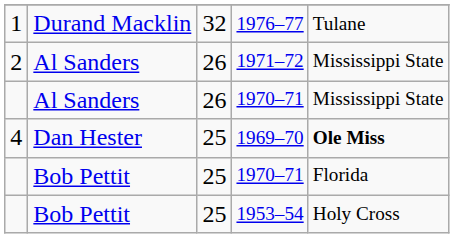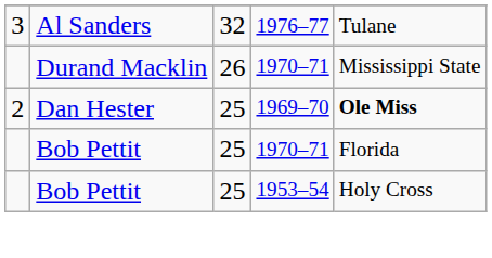1976–77 | column 1: 1 -> 3
1976–77 | column 2: Durand Macklin -> Al Sanders
- row: 2 | Al Sanders | 26 | 1971–72 | Mississippi State
26 / 1970–71 | column 2: Al Sanders -> Durand Macklin
1969–70 | column 1: 4 -> 2
